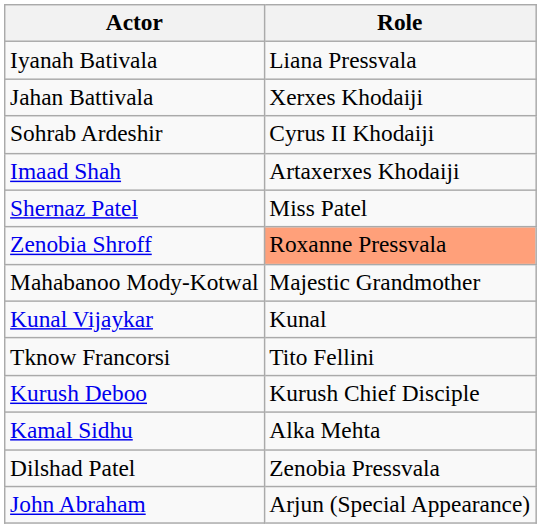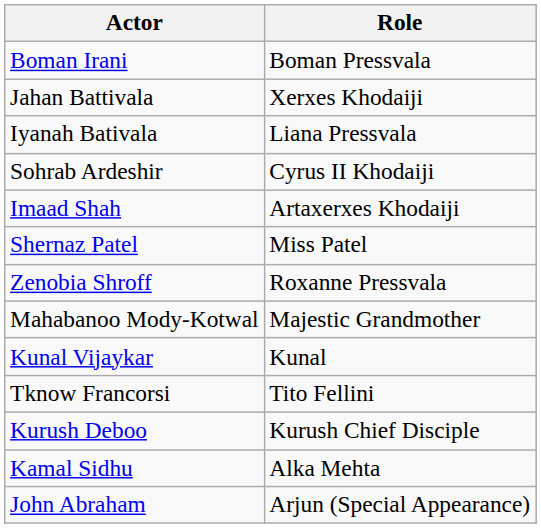+ row: Boman Irani | Boman Pressvala
rows swapped: Jahan Battivala <-> Iyanah Bativala
Zenobia Shroff | Role: lightsalmon background -> no background
- row: Dilshad Patel | Zenobia Pressvala
